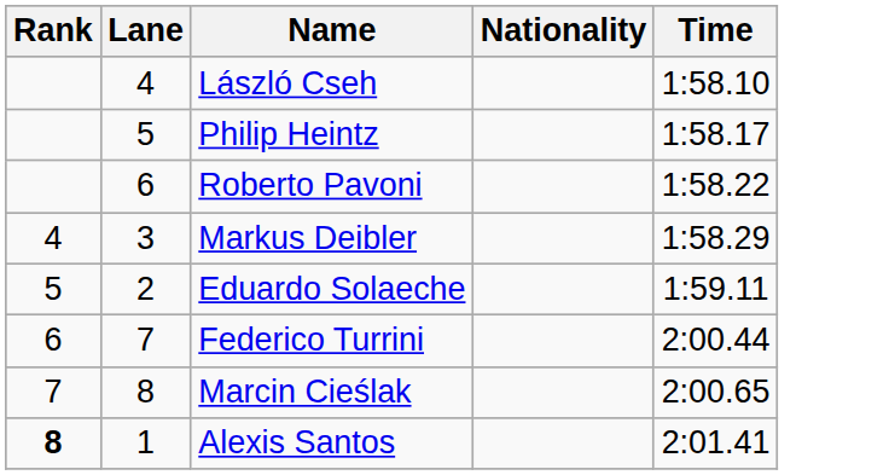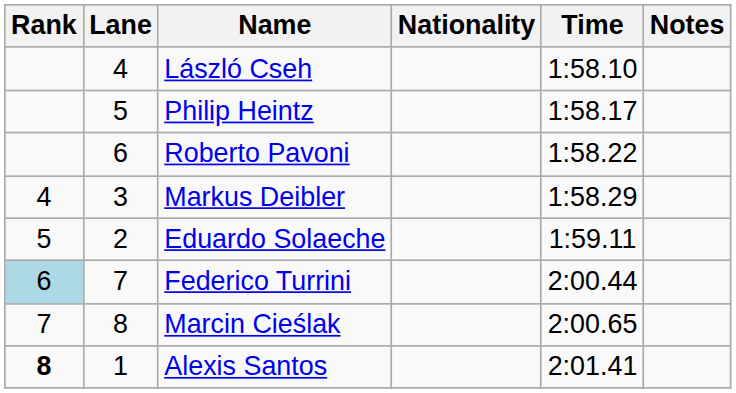+ column: Notes
Federico Turrini | Rank: no background -> lightblue background
